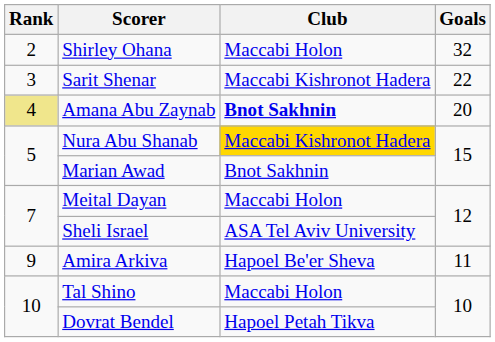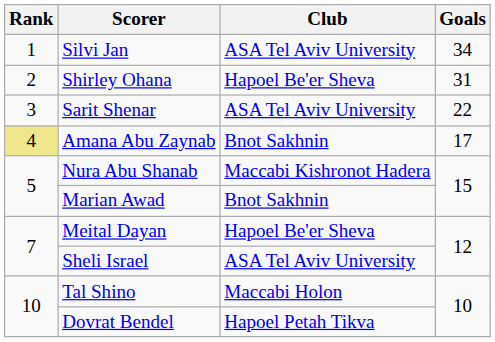+ row: 1 | Silvi Jan | ASA Tel Aviv University | 34
Shirley Ohana | Club: Maccabi Holon -> Hapoel Be'er Sheva
Shirley Ohana | Goals: 32 -> 31
Sarit Shenar | Club: Maccabi Kishronot Hadera -> ASA Tel Aviv University
Amana Abu Zaynab | Club: bold -> normal
Amana Abu Zaynab | Goals: 20 -> 17
Nura Abu Shanab | Club: gold background -> no background
Meital Dayan | Club: Maccabi Holon -> Hapoel Be'er Sheva
- row: 9 | Amira Arkiva | Hapoel Be'er Sheva | 11
